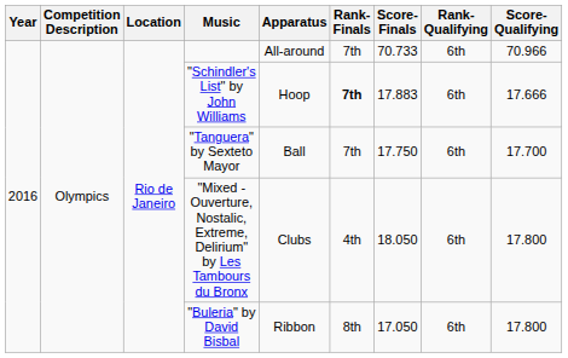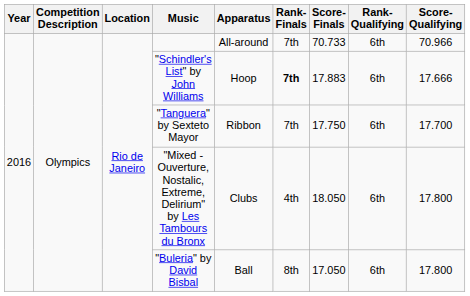"Tanguera" by Sexteto Mayor | Apparatus: Ball -> Ribbon
"Buleria" by David Bisbal | Apparatus: Ribbon -> Ball
